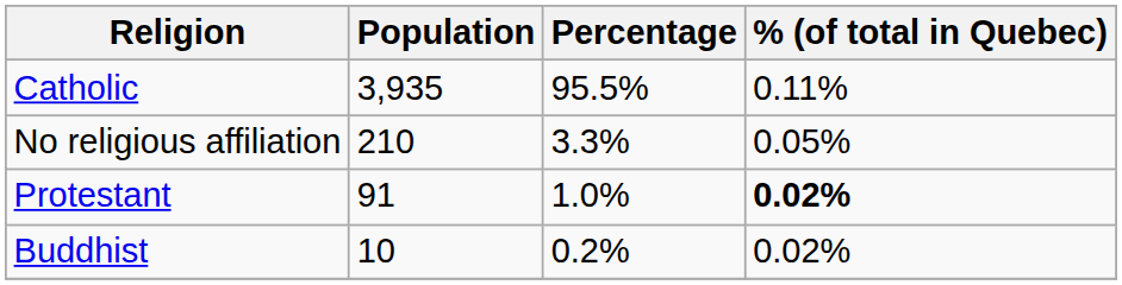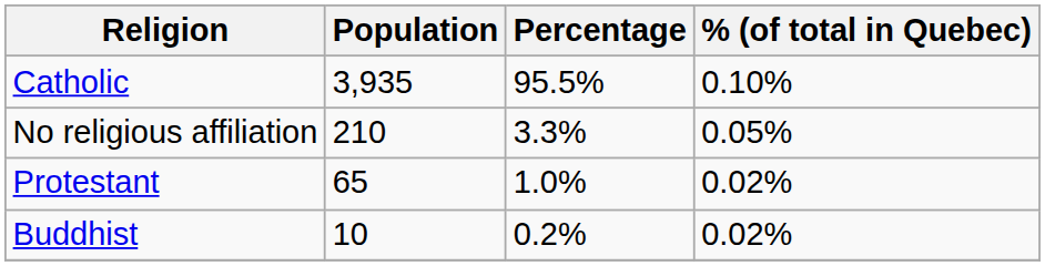Catholic | % (of total in Quebec): 0.11% -> 0.10%
Protestant | Population: 91 -> 65
Protestant | % (of total in Quebec): bold -> normal
